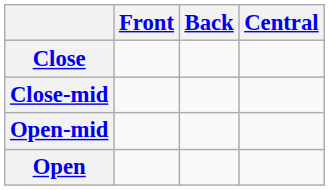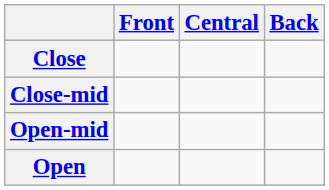columns swapped: Central <-> Back
